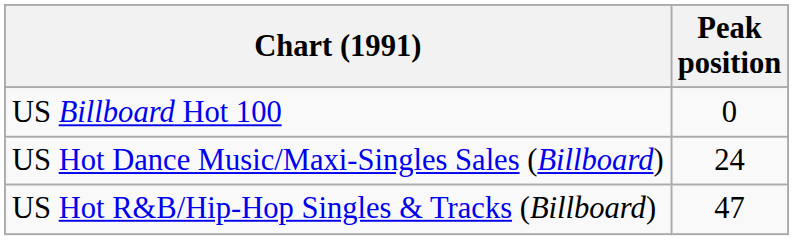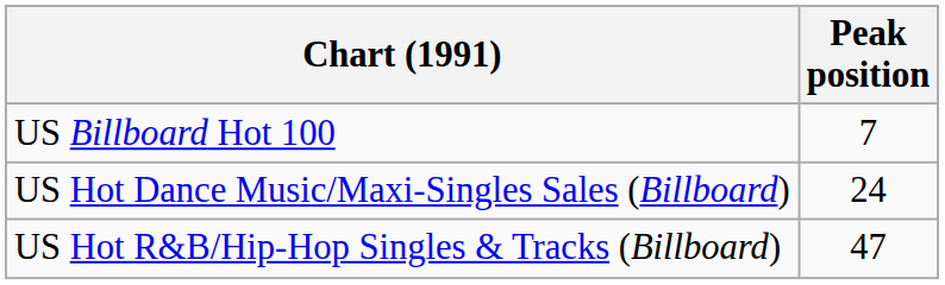US Billboard Hot 100 | Peak position: 0 -> 7
